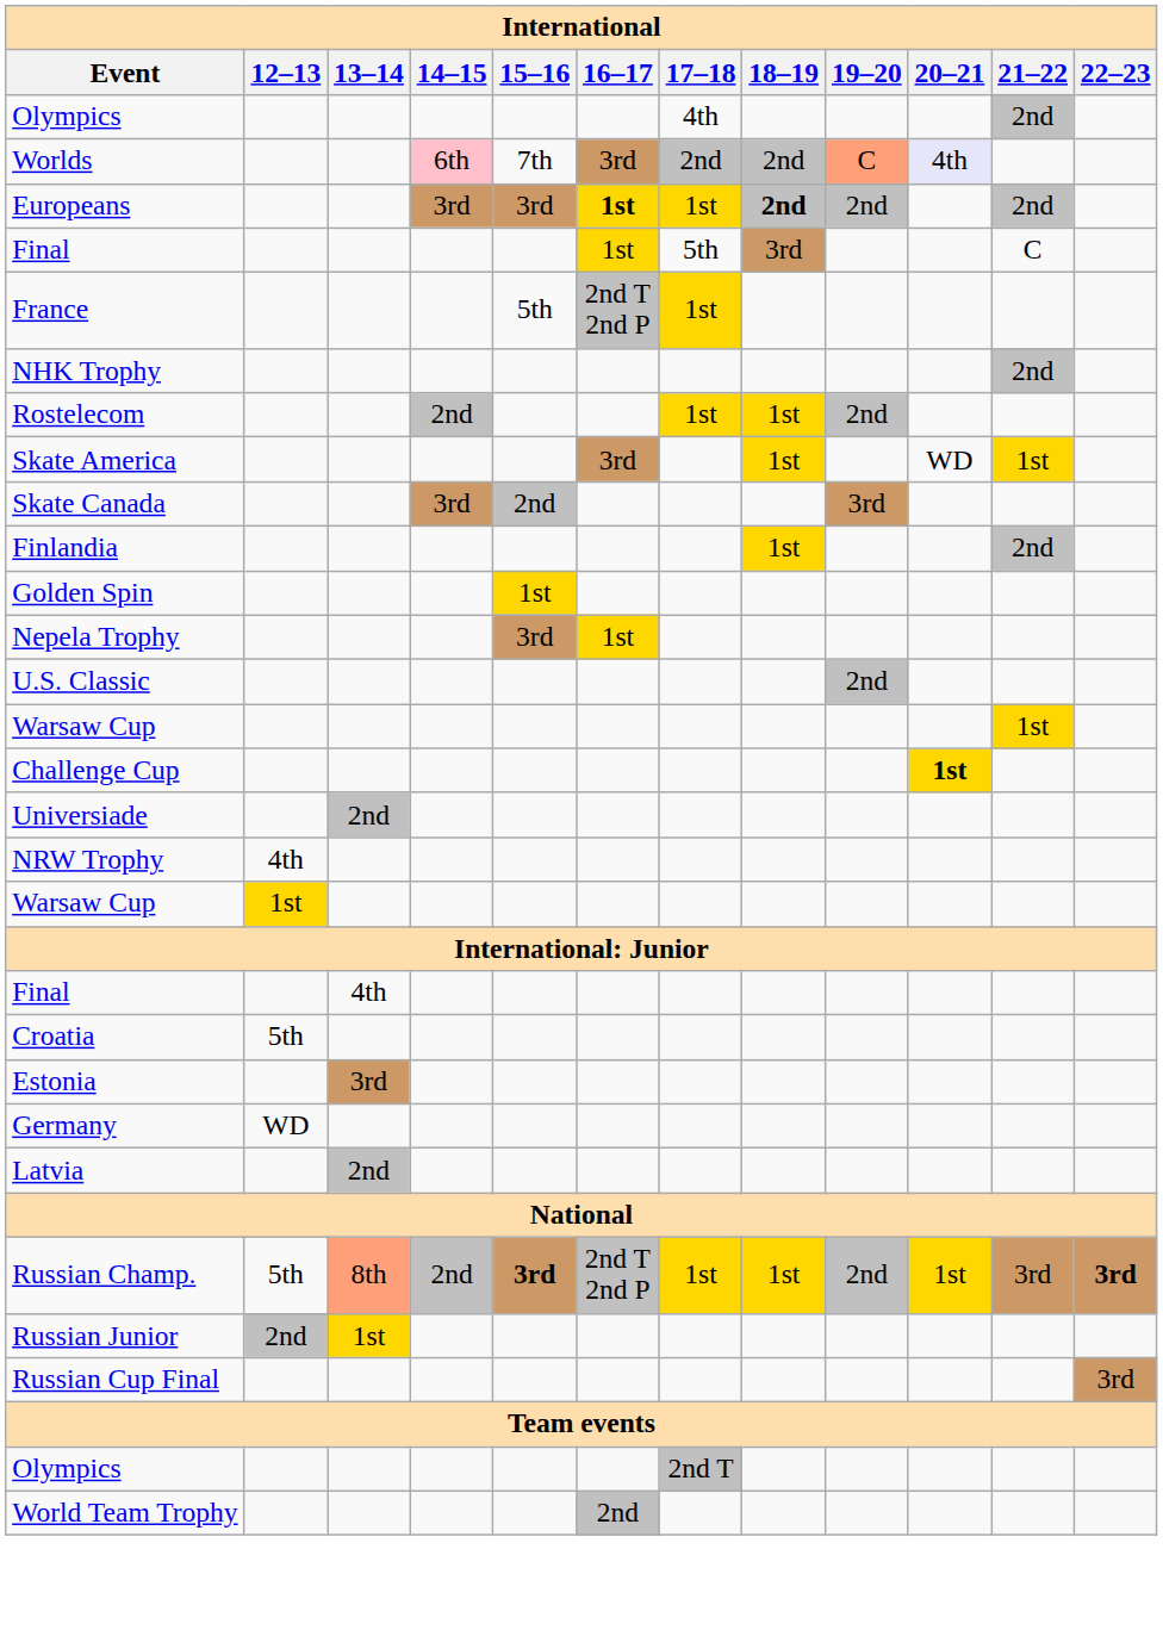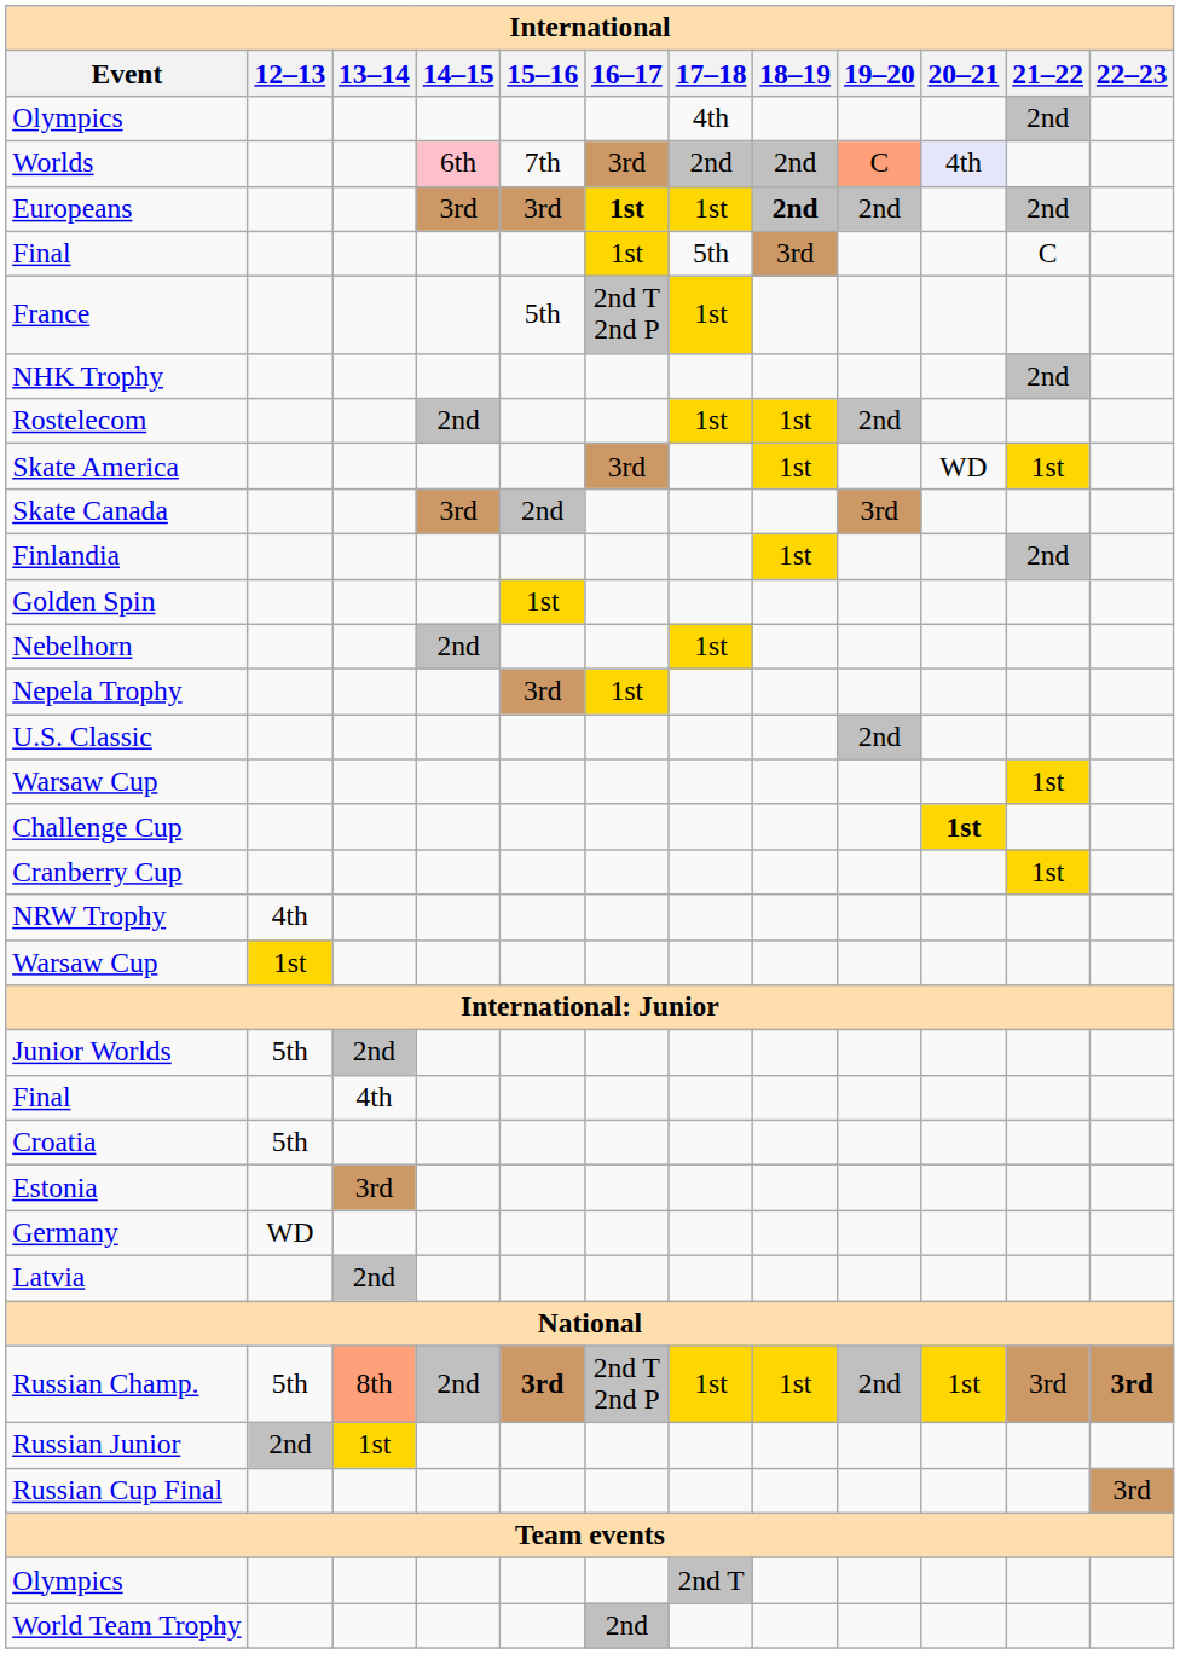+ row: Nebelhorn | 2nd | 1st
+ row: Cranberry Cup | 1st
- row: Universiade | 2nd
+ row: Junior Worlds | 5th | 2nd
